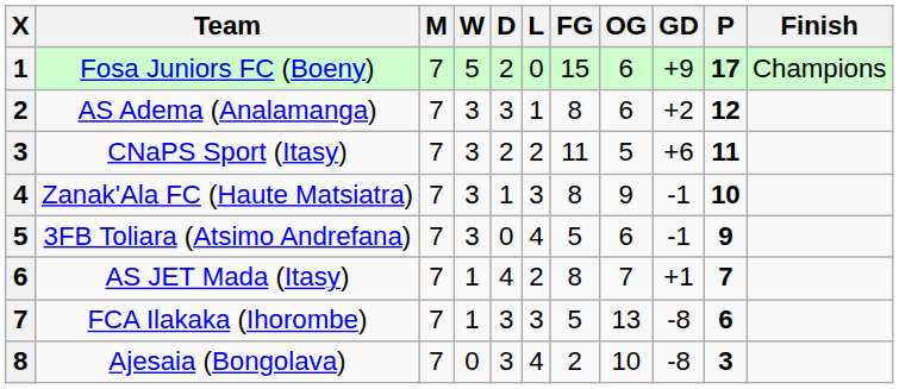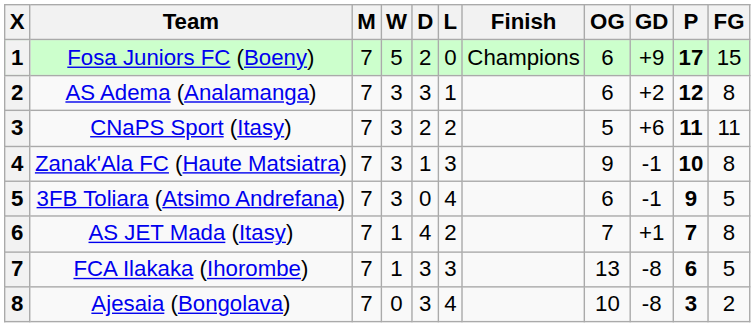columns swapped: FG <-> Finish
